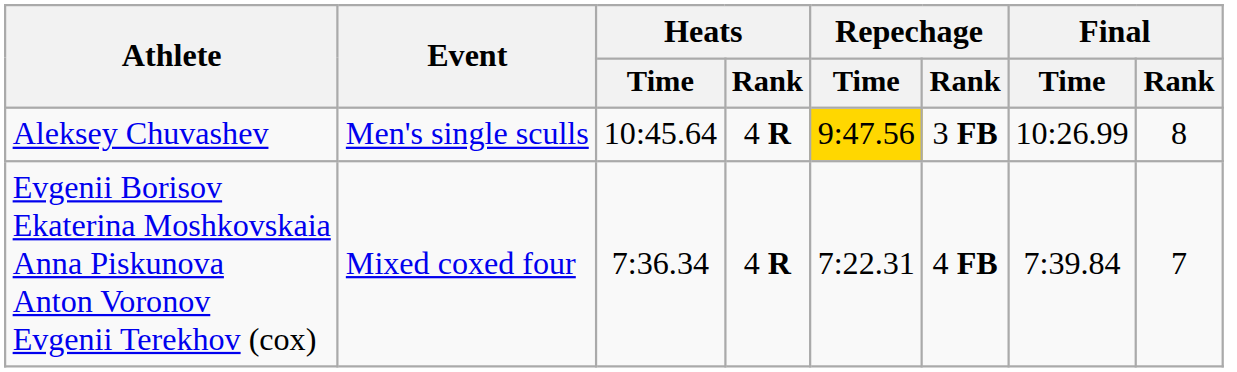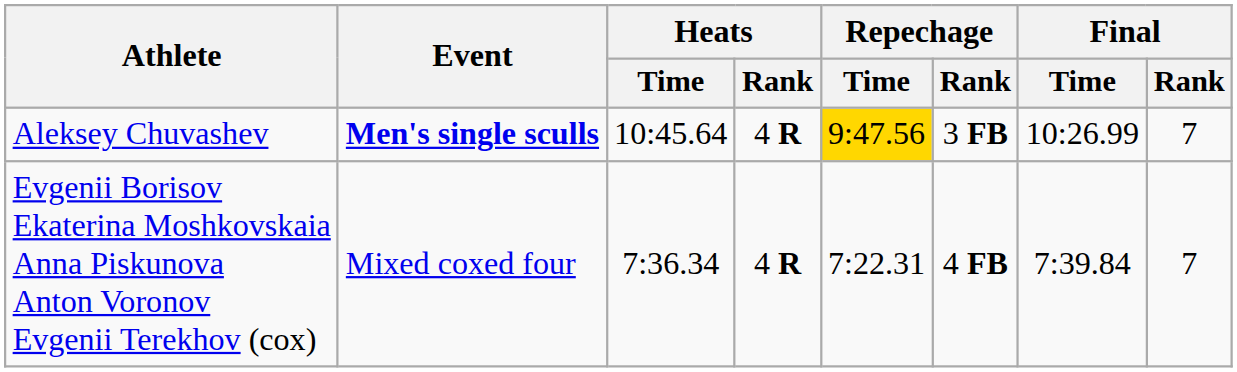Aleksey Chuvashev | Event: normal -> bold
Aleksey Chuvashev | Final / Rank: 8 -> 7
